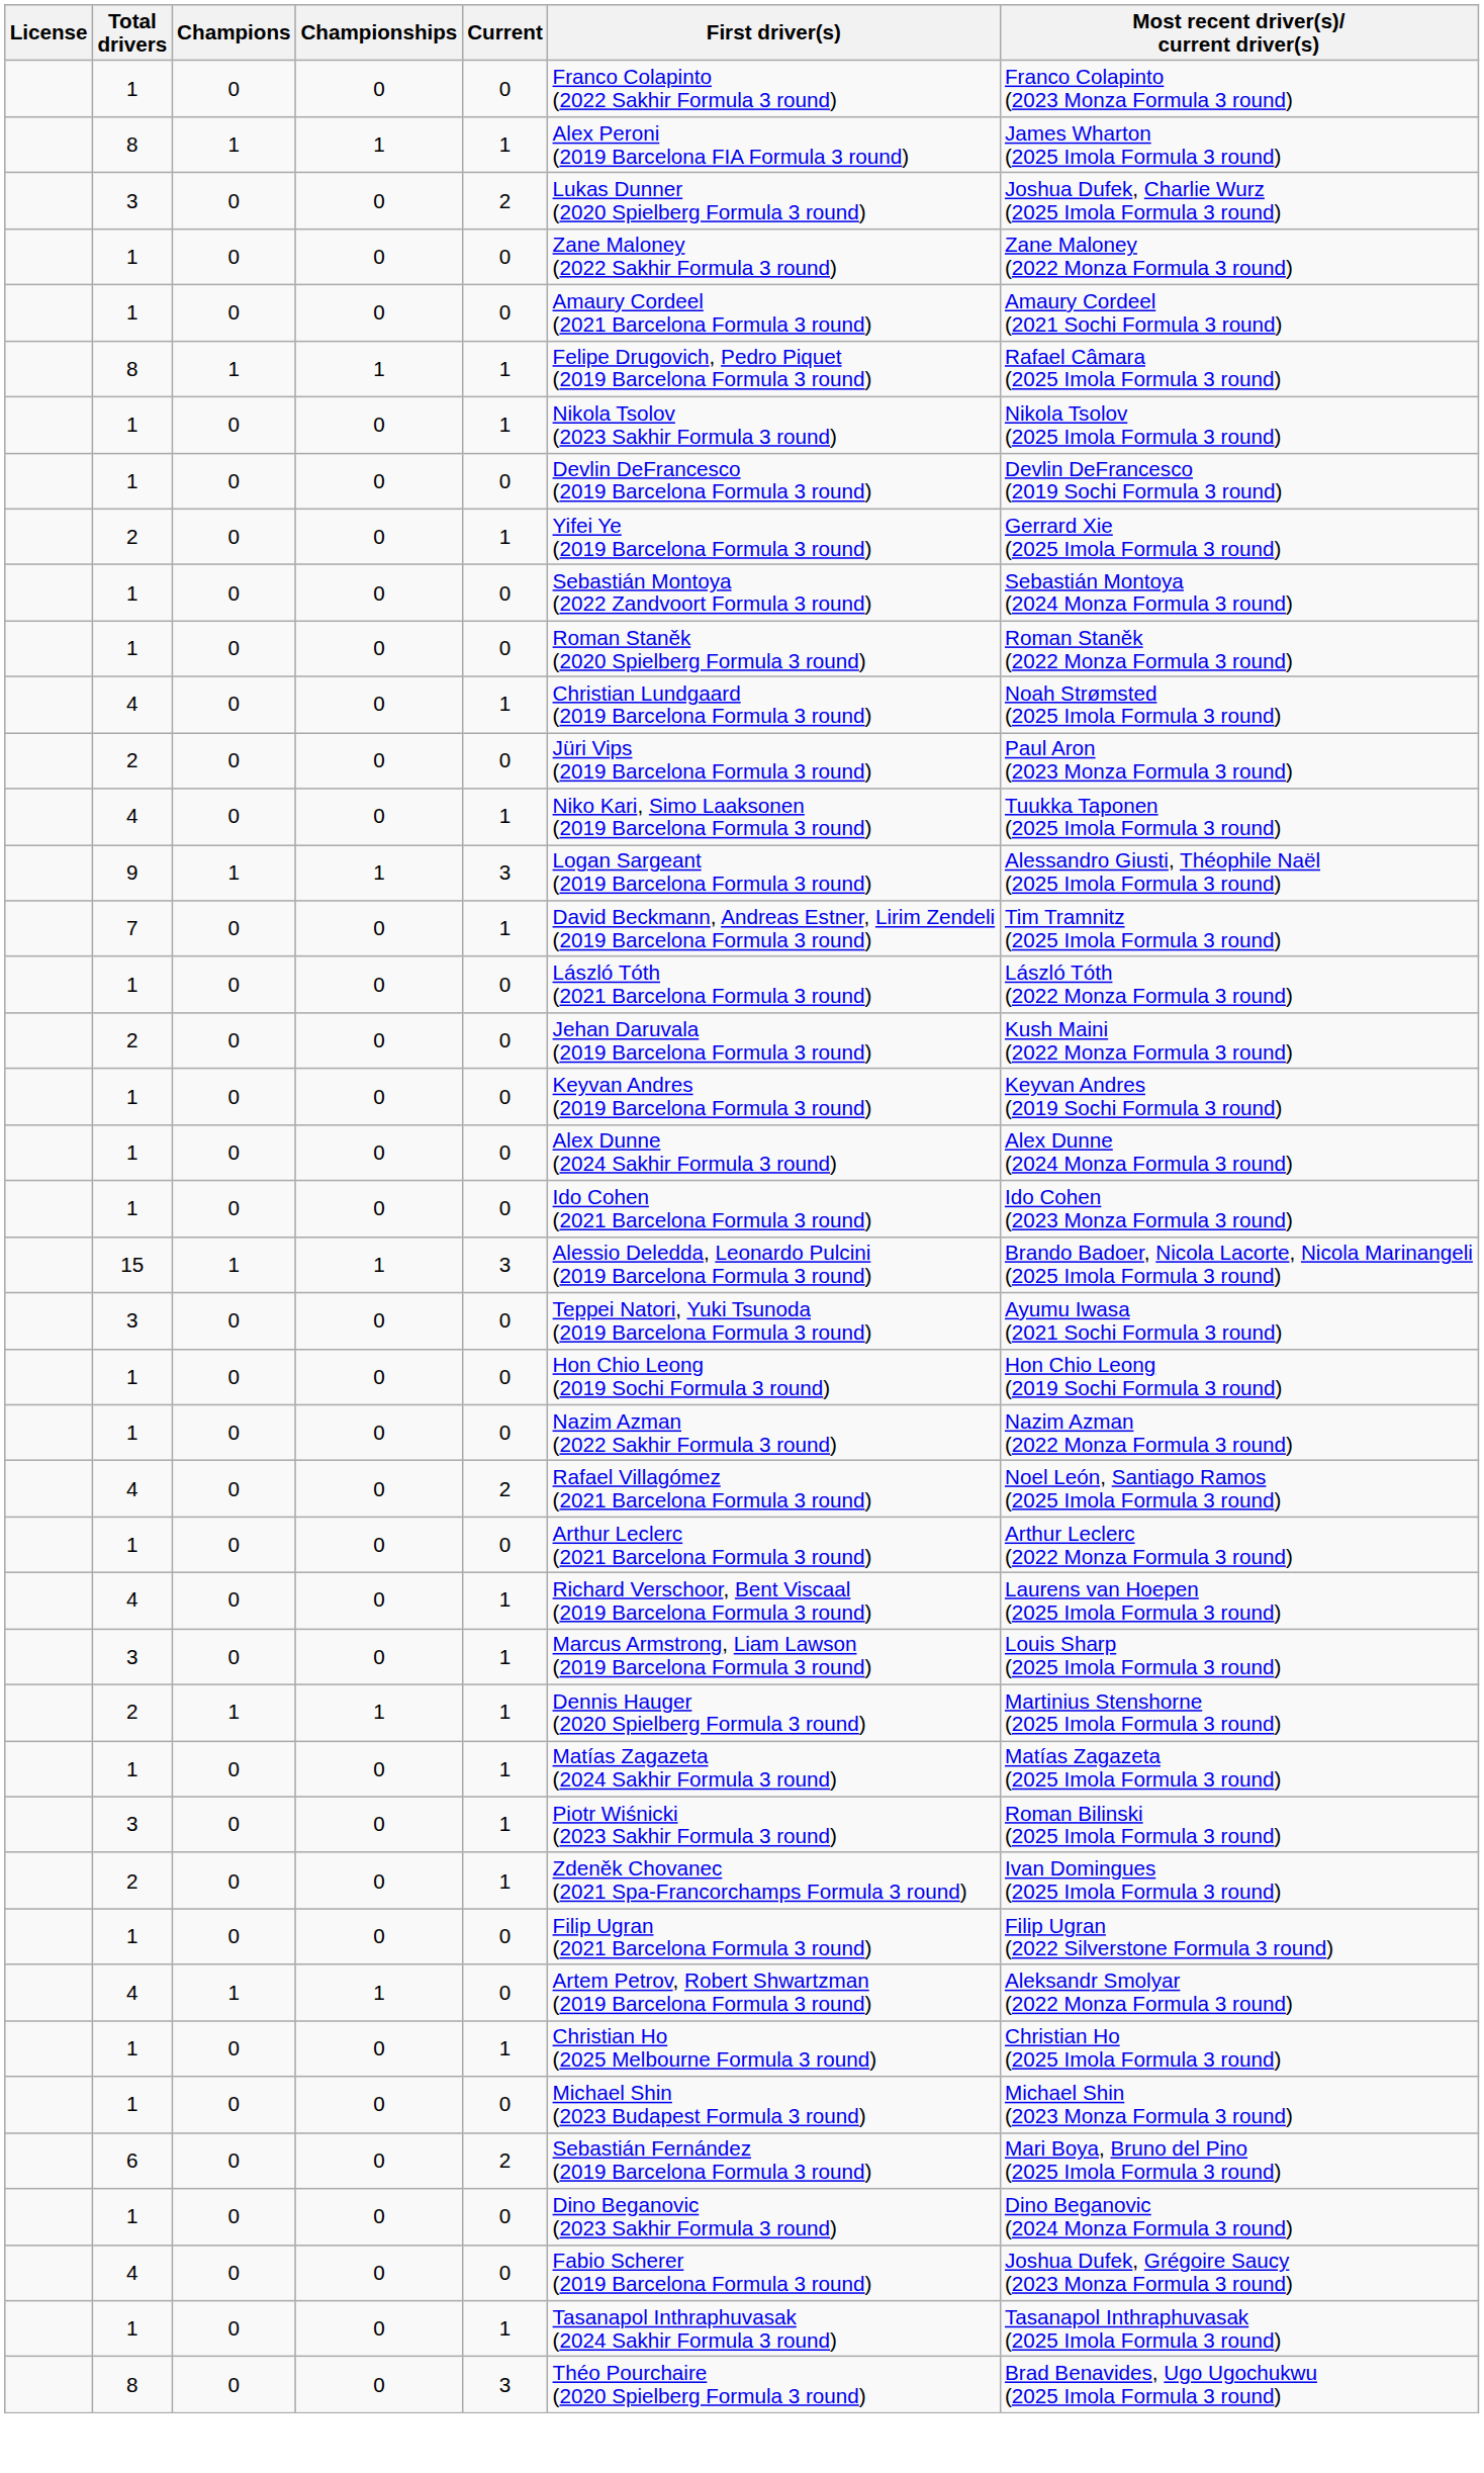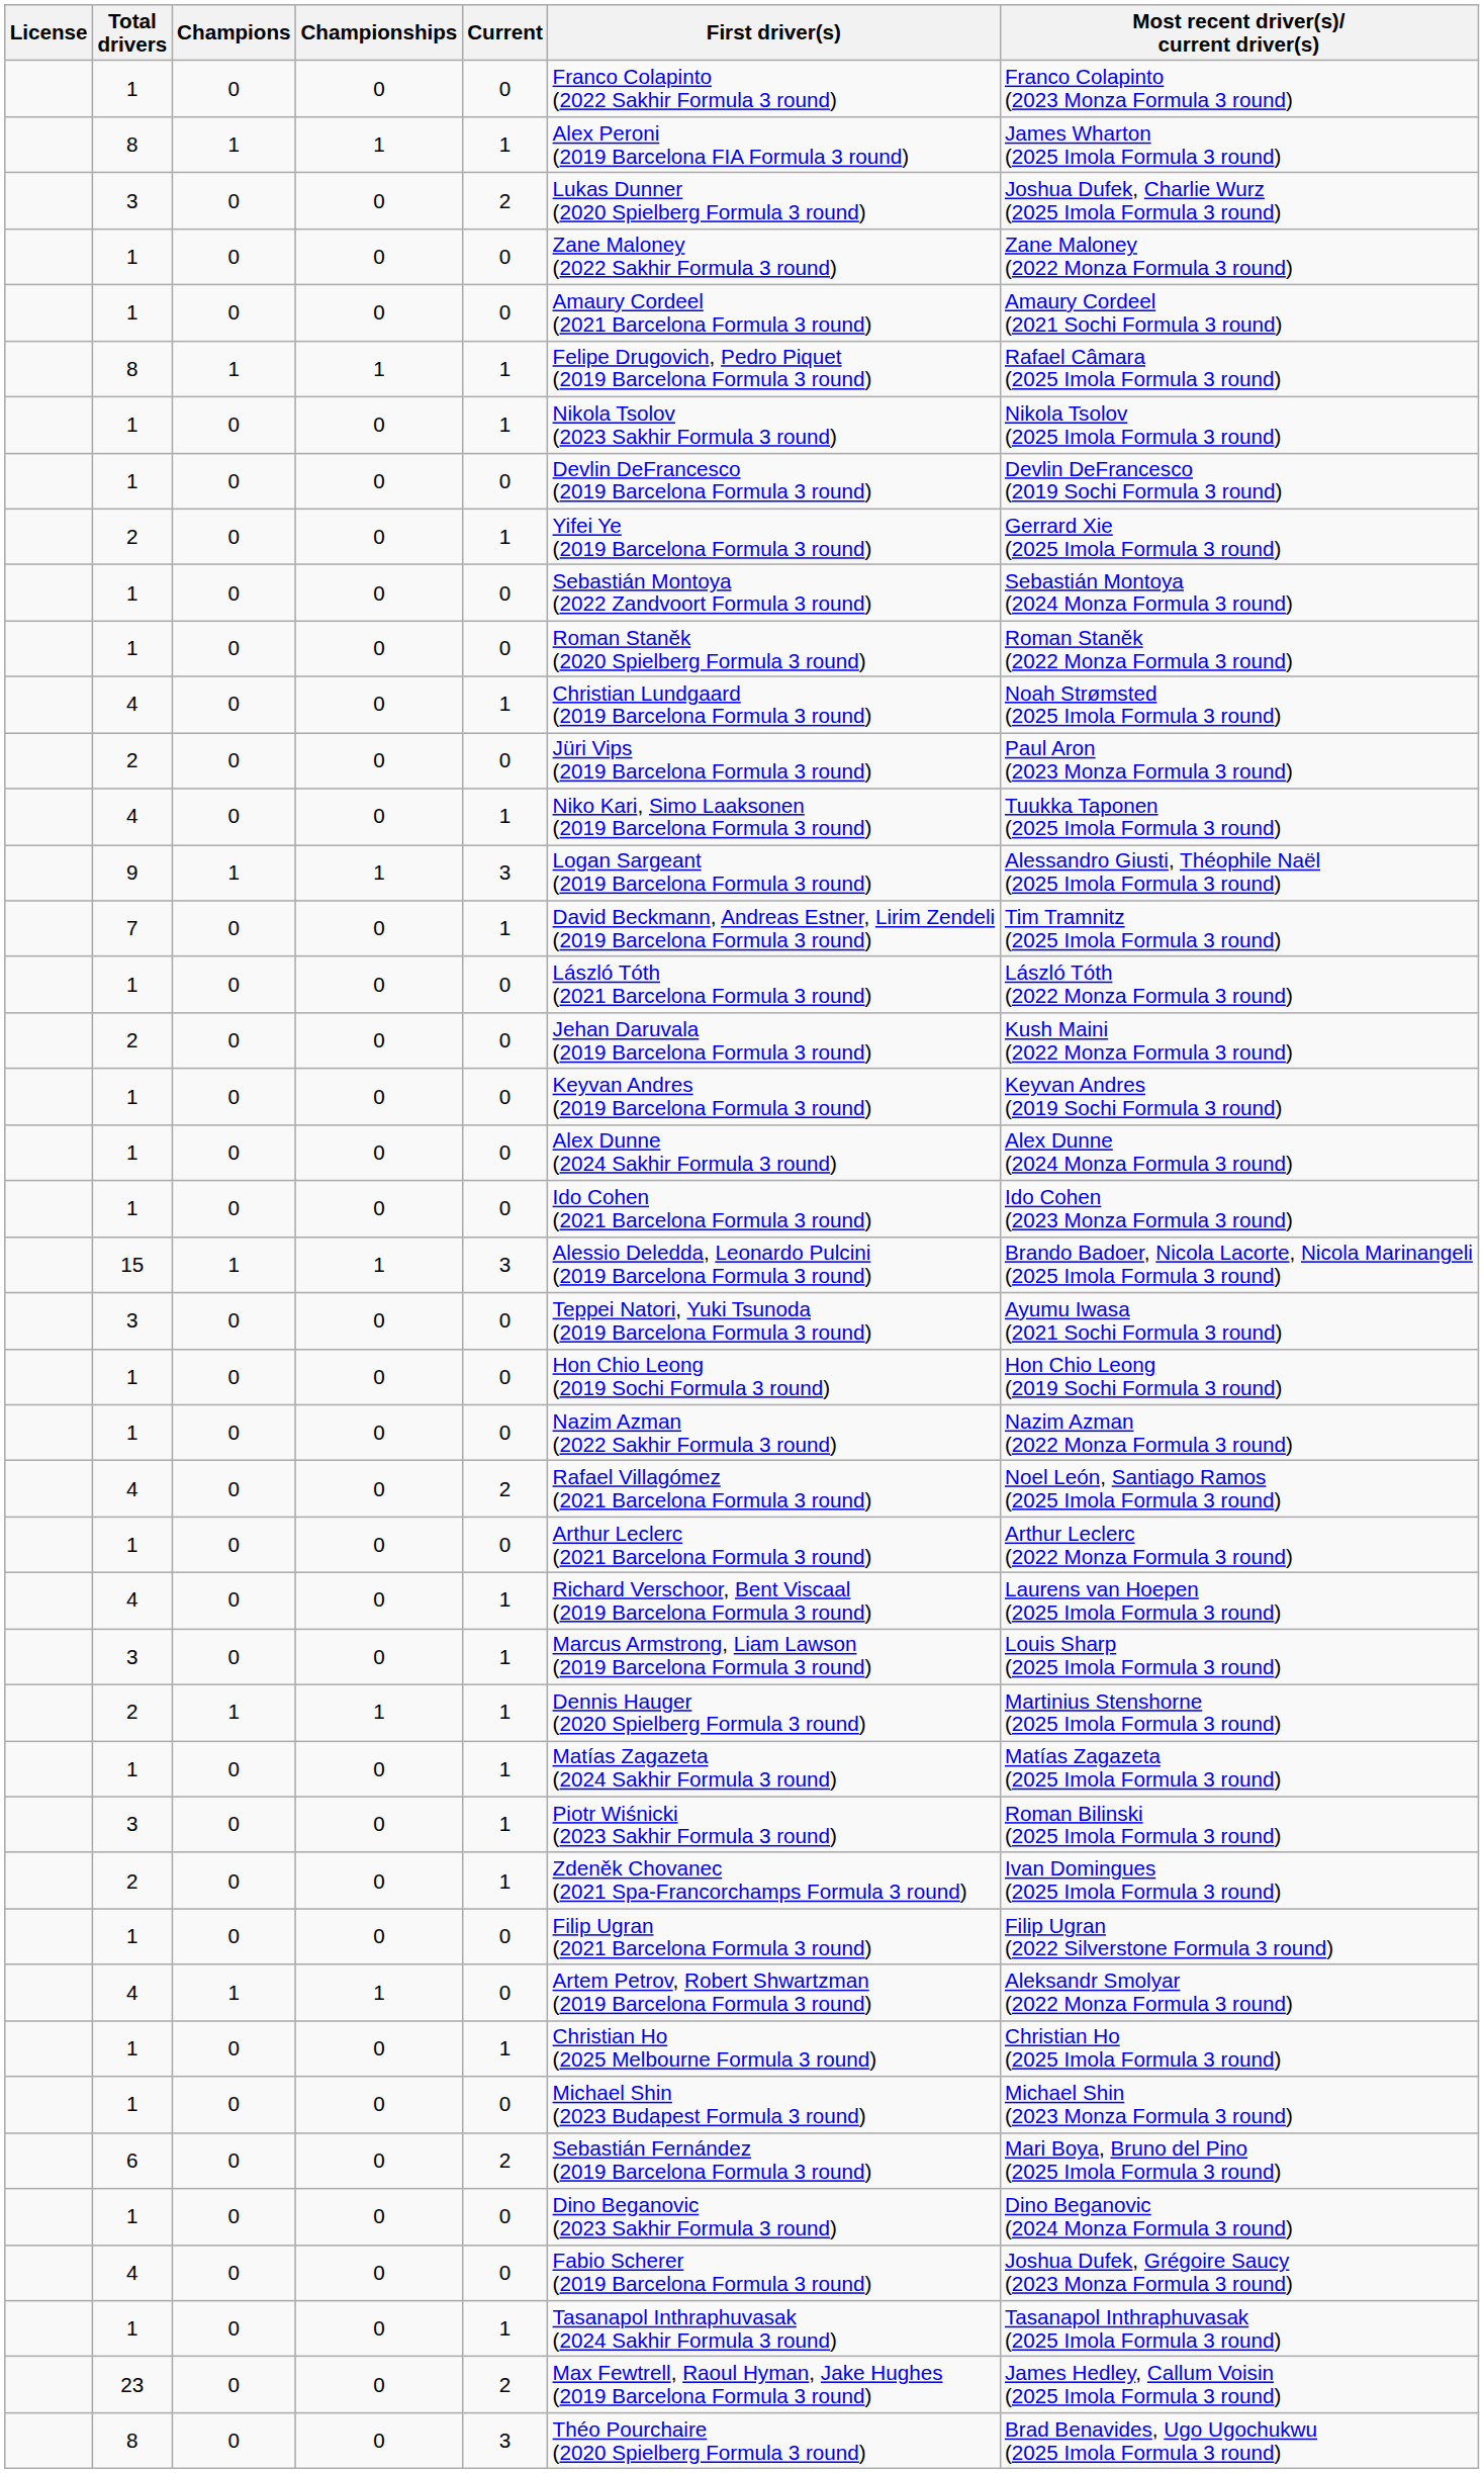+ row: 23 | 0 | 0 | 2 | Max Fewtrell, Raoul Hyman, Jake Hughes (2019 Barcelona Formula 3 round) | James Hedley, Callum Voisin (2025 Imola Formula 3 round)
